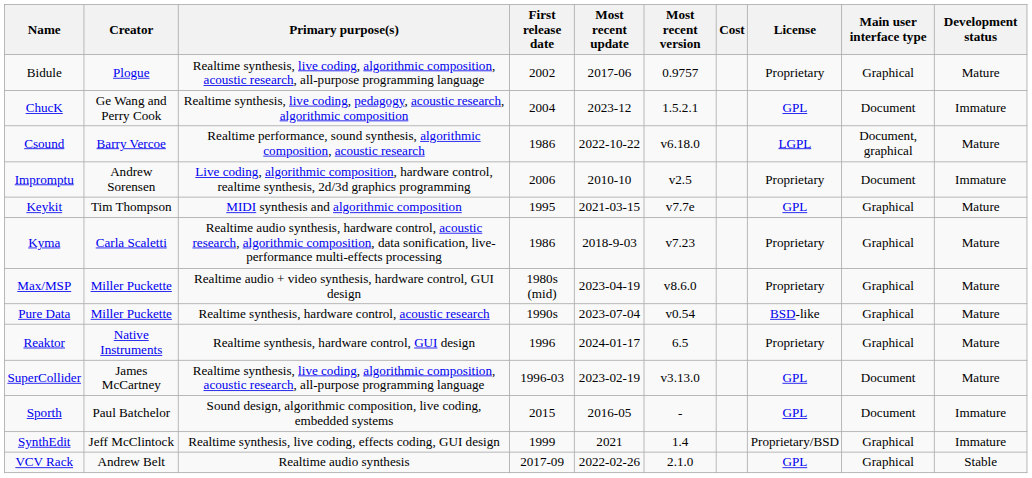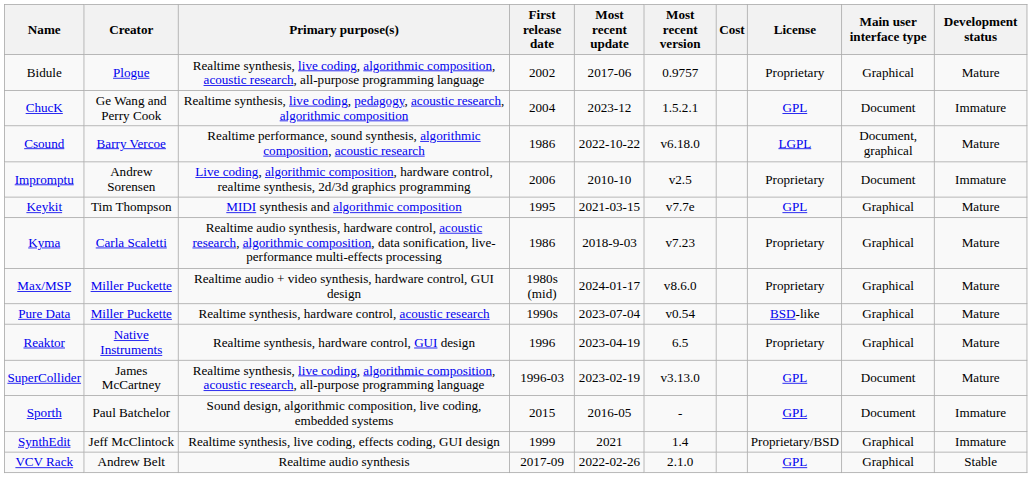Max/MSP | Most recent update: 2023-04-19 -> 2024-01-17
Reaktor | Most recent update: 2024-01-17 -> 2023-04-19
